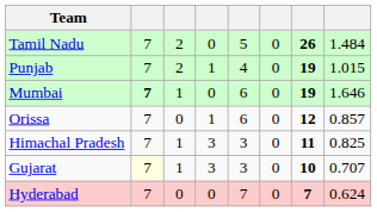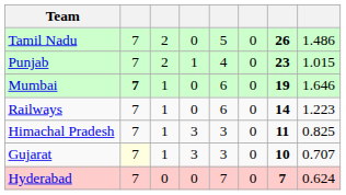Tamil Nadu | column 8: 1.484 -> 1.486
Punjab | column 7: 19 -> 23
+ row: Railways | 7 | 1 | 0 | 6 | 0 | 14 | 1.223
- row: Orissa | 7 | 0 | 1 | 6 | 0 | 12 | 0.857
